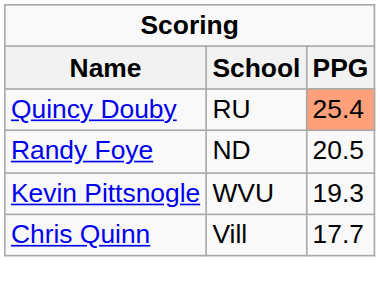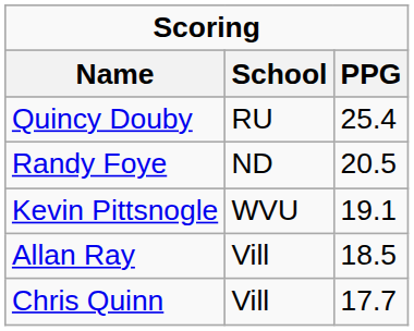Quincy Douby | PPG: lightsalmon background -> no background
Kevin Pittsnogle | PPG: 19.3 -> 19.1
+ row: Allan Ray | Vill | 18.5
